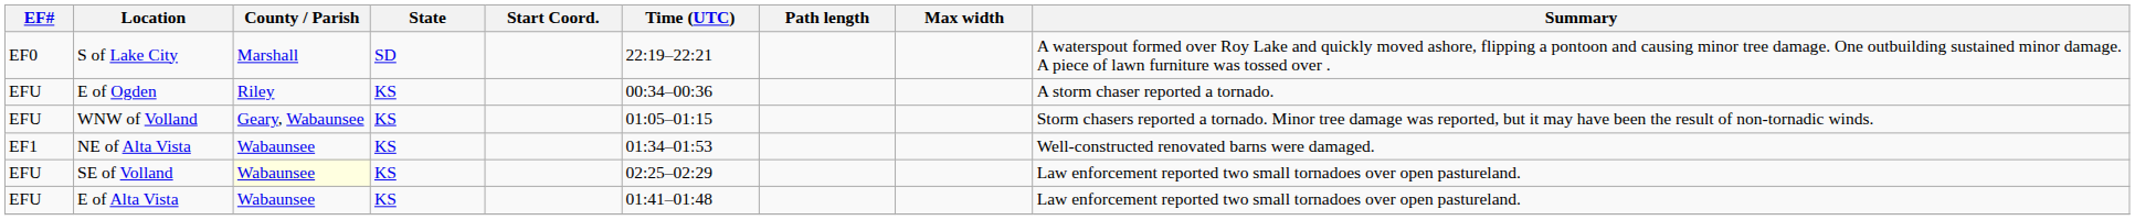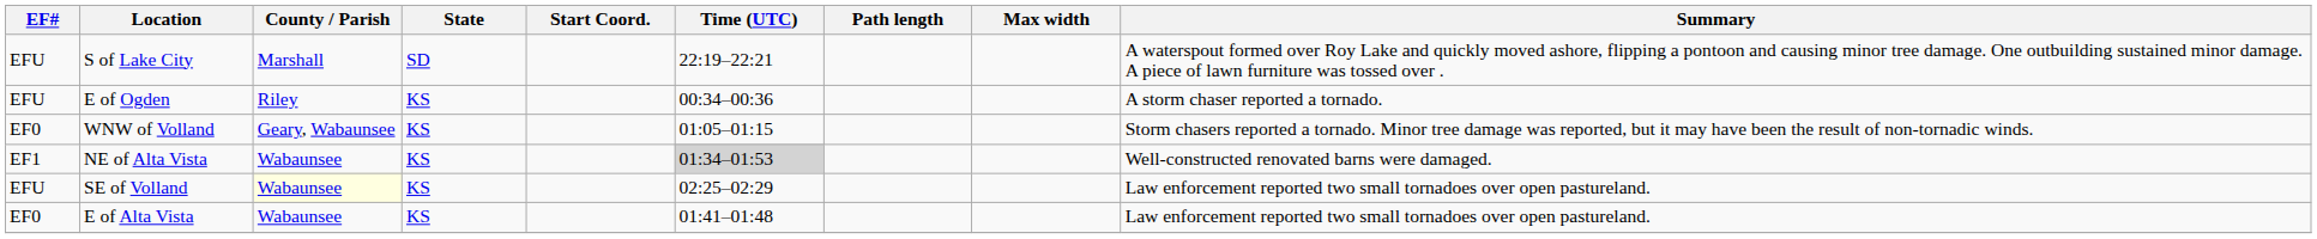S of Lake City | EF#: EF0 -> EFU
WNW of Volland | EF#: EFU -> EF0
NE of Alta Vista | Time (UTC): no background -> lightgrey background
E of Alta Vista | EF#: EFU -> EF0
